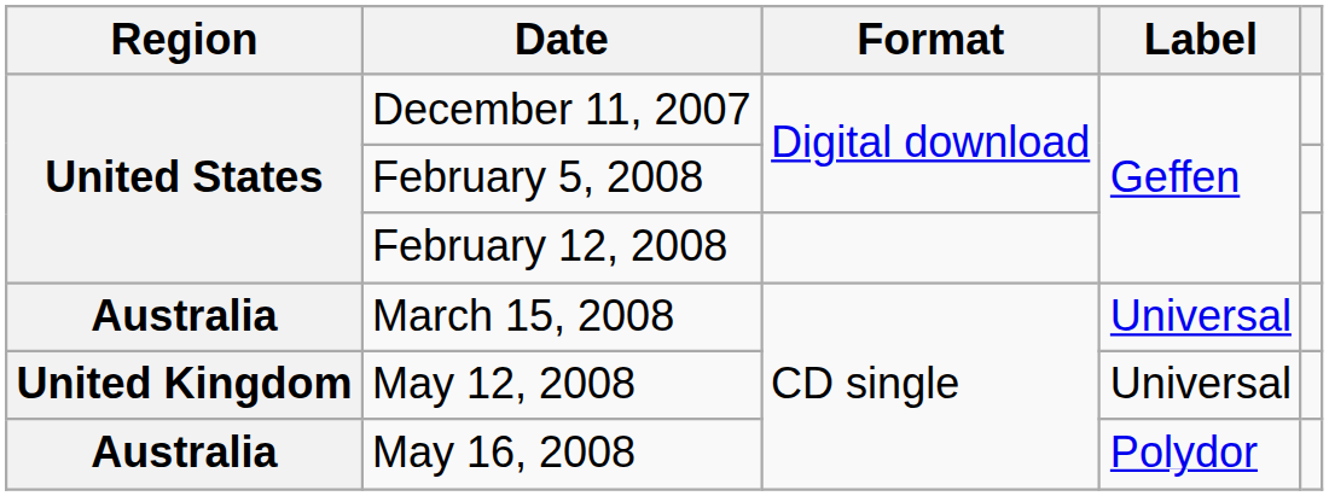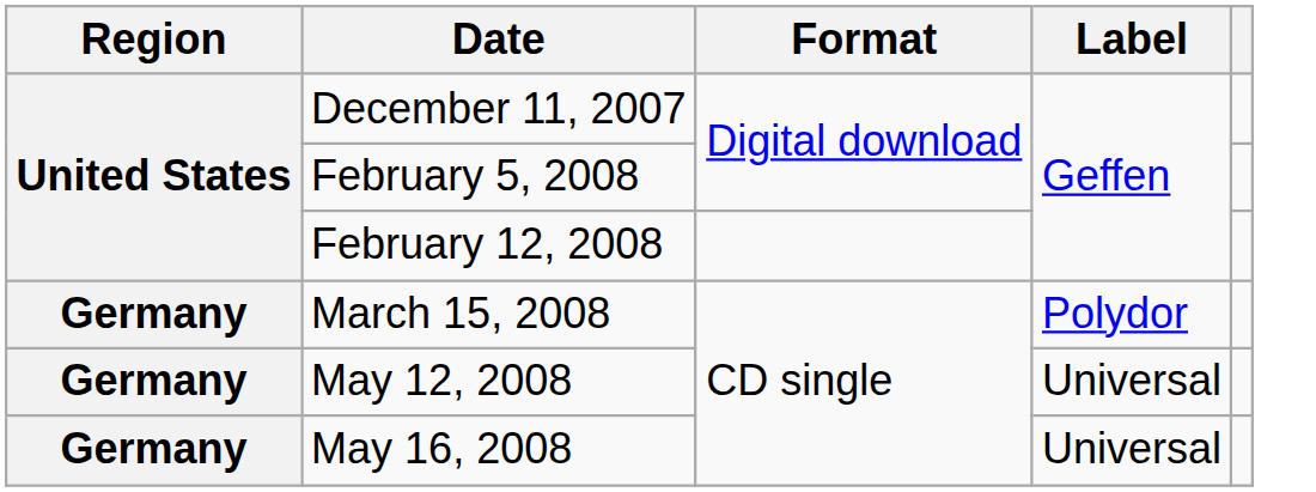March 15, 2008 | Region: Australia -> Germany
March 15, 2008 | Label: Universal -> Polydor
May 12, 2008 | Region: United Kingdom -> Germany
May 16, 2008 | Region: Australia -> Germany
May 16, 2008 | Label: Polydor -> Universal
